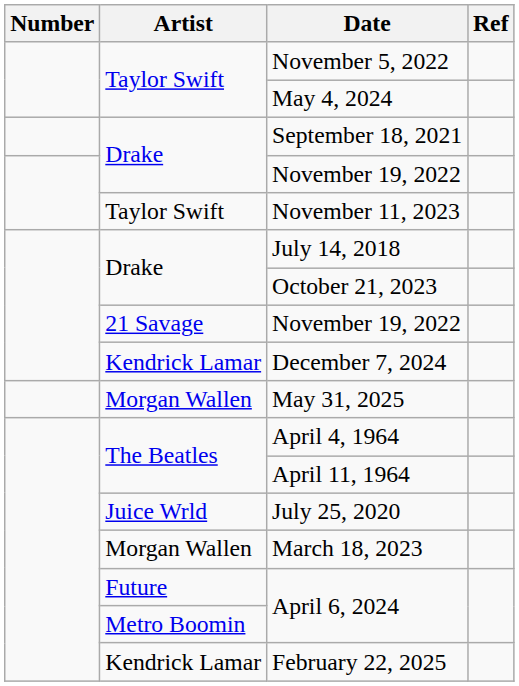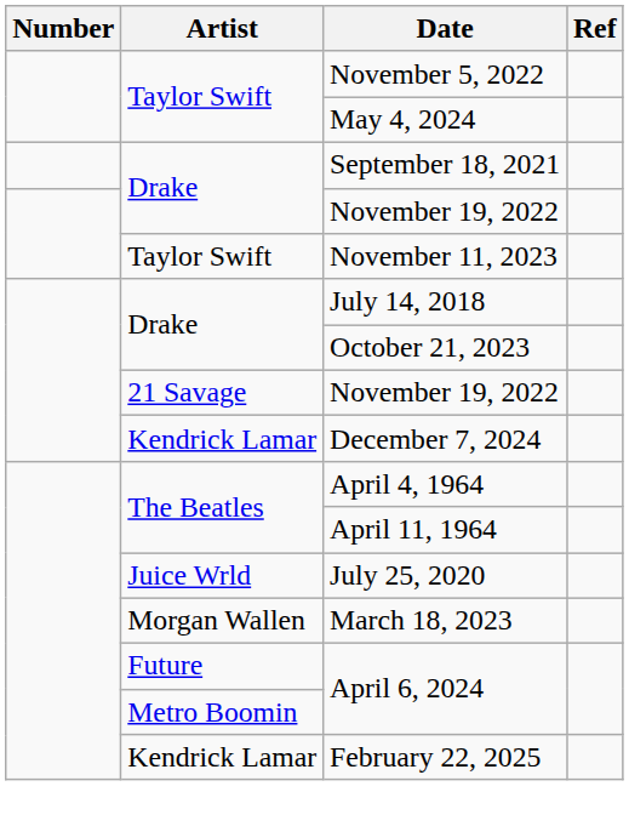- row: Morgan Wallen | May 31, 2025
